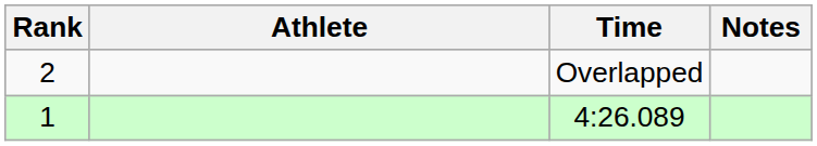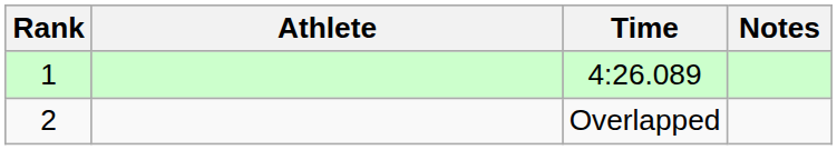rows swapped: 4:26.089 <-> Overlapped
